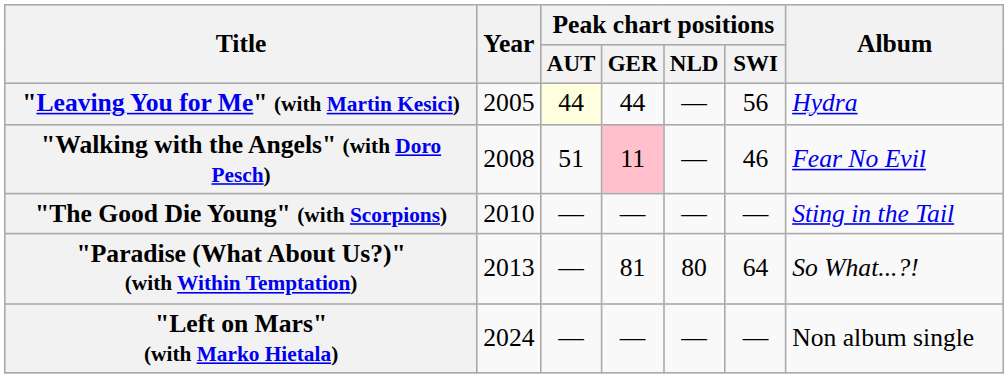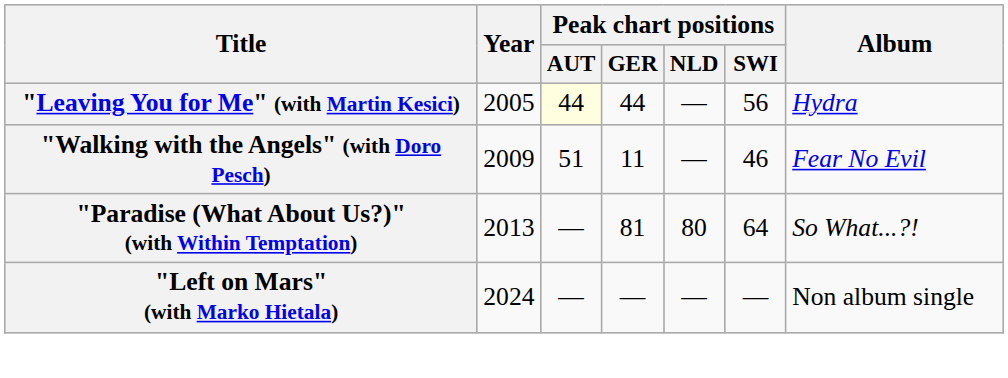"Walking with the Angels" (with Doro Pesch) | Year: 2008 -> 2009
"Walking with the Angels" (with Doro Pesch) | Peak chart positions / GER: pink background -> no background
- row: "The Good Die Young" (with Scorpions) | 2010 | — | — | — | — | Sting in the Tail
